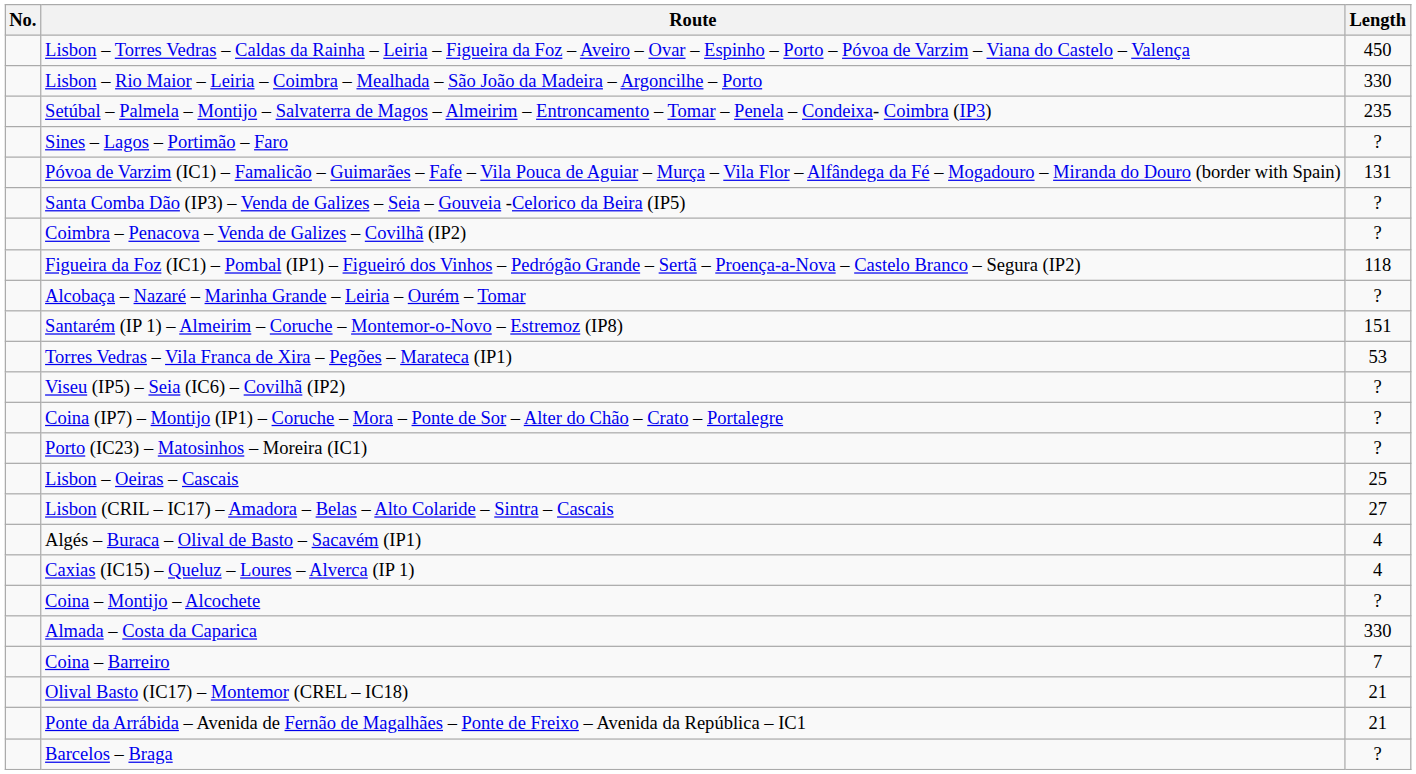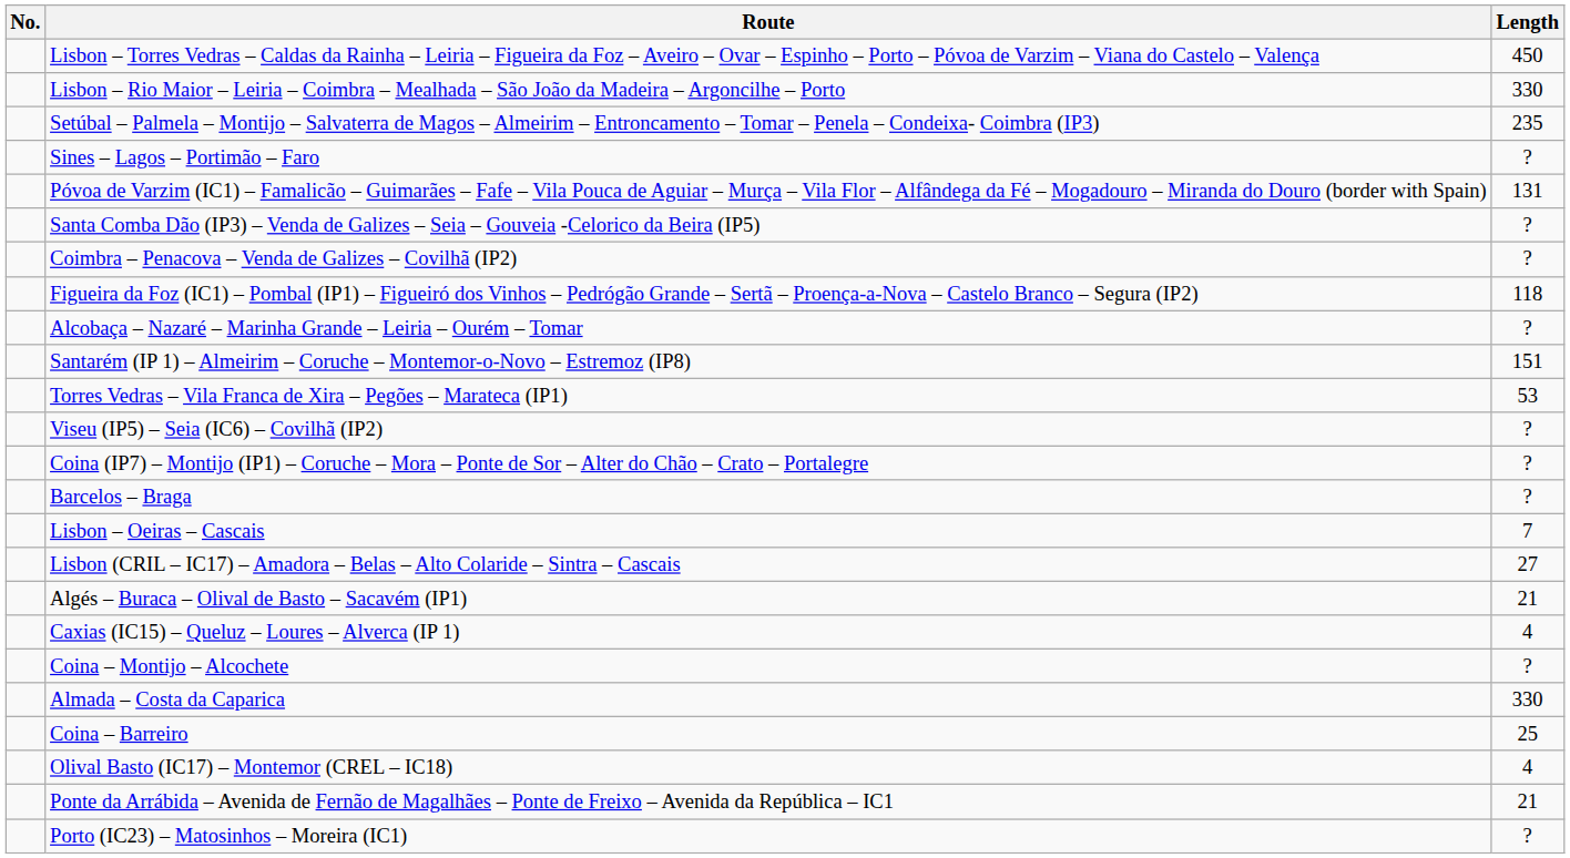rows swapped: Barcelos – Braga <-> Porto (IC23) – Matosinhos – Moreira (IC1)
Lisbon – Oeiras – Cascais | Length: 25 -> 7
Algés – Buraca – Olival de Basto – Sacavém (IP1) | Length: 4 -> 21
Coina – Barreiro | Length: 7 -> 25
Olival Basto (IC17) – Montemor (CREL – IC18) | Length: 21 -> 4
